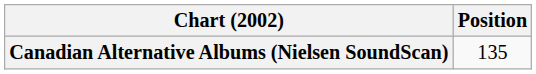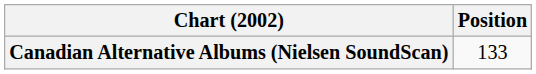Canadian Alternative Albums (Nielsen SoundScan) | Position: 135 -> 133
